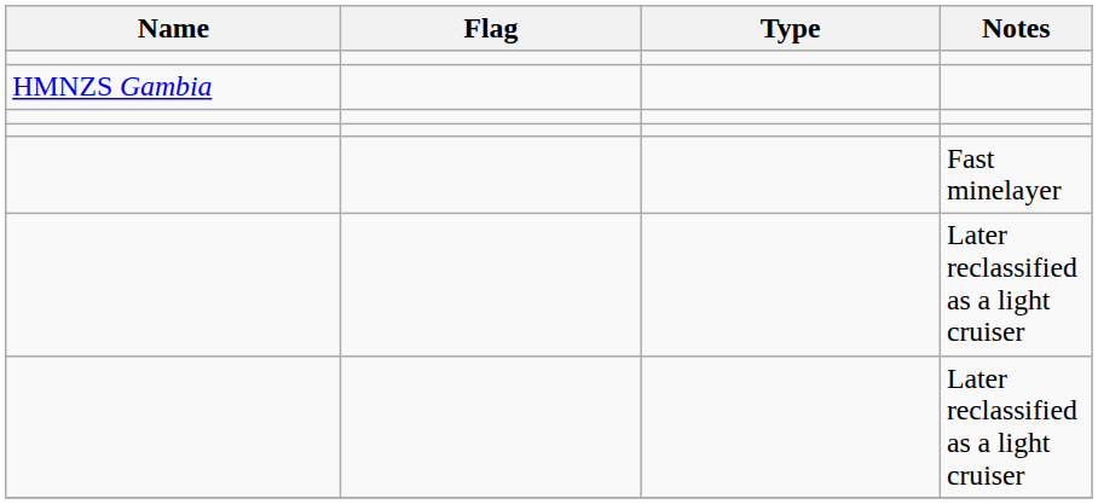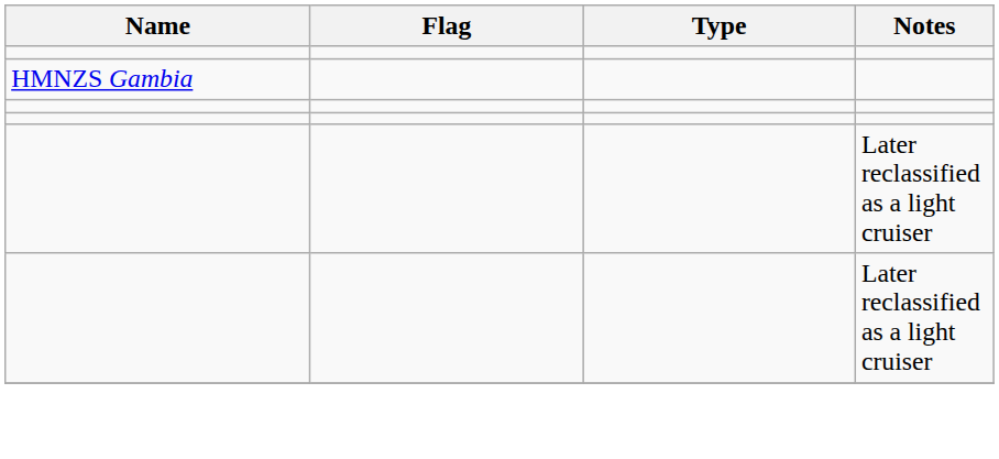- row: Fast minelayer
